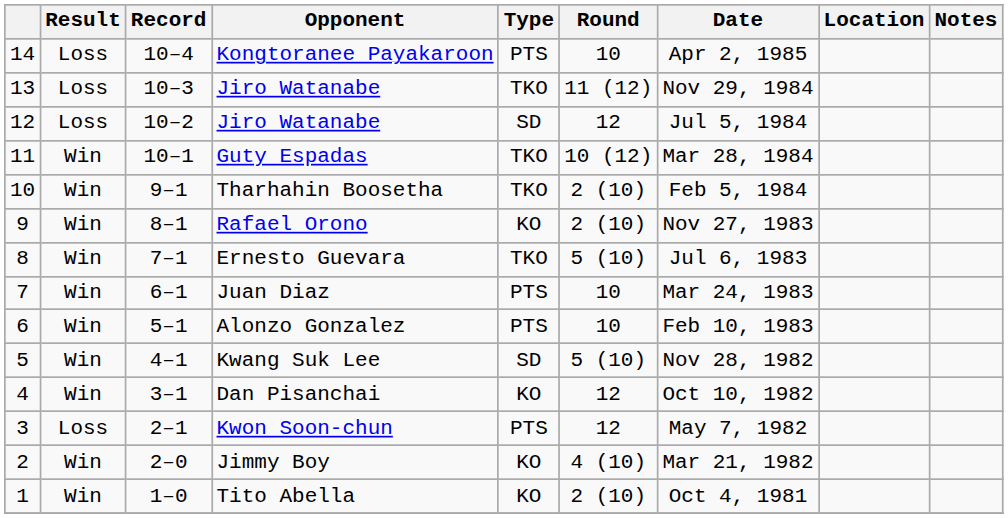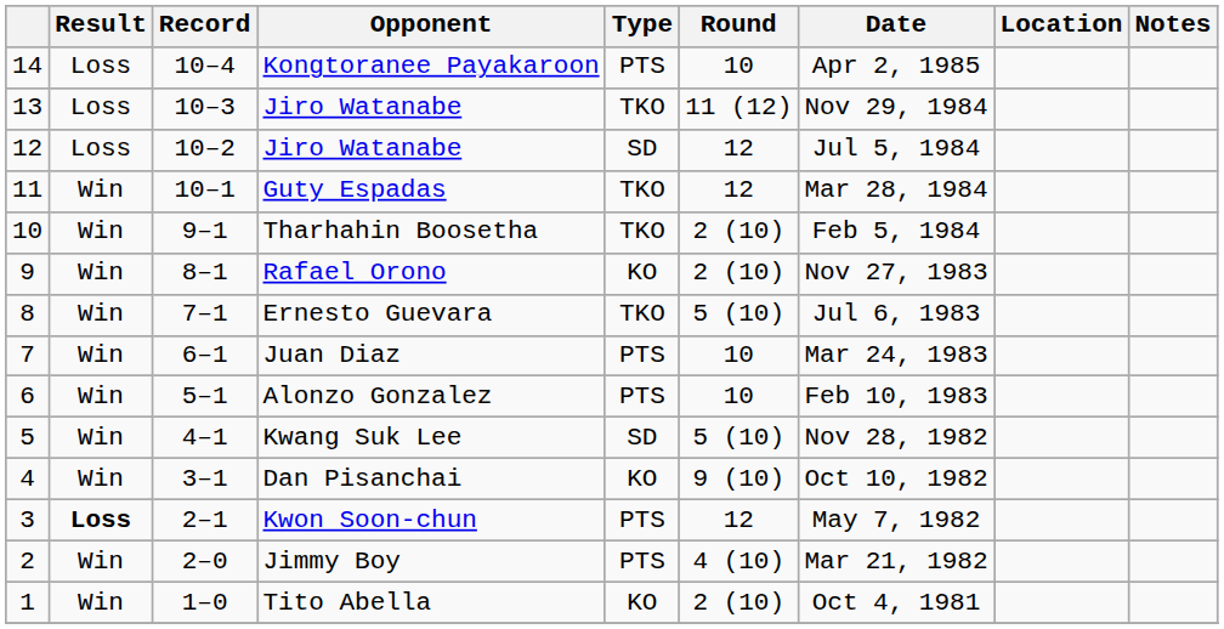Guty Espadas | Round: 10 (12) -> 12
Dan Pisanchai | Round: 12 -> 9 (10)
Kwon Soon-chun | Result: normal -> bold
Jimmy Boy | Type: KO -> PTS
